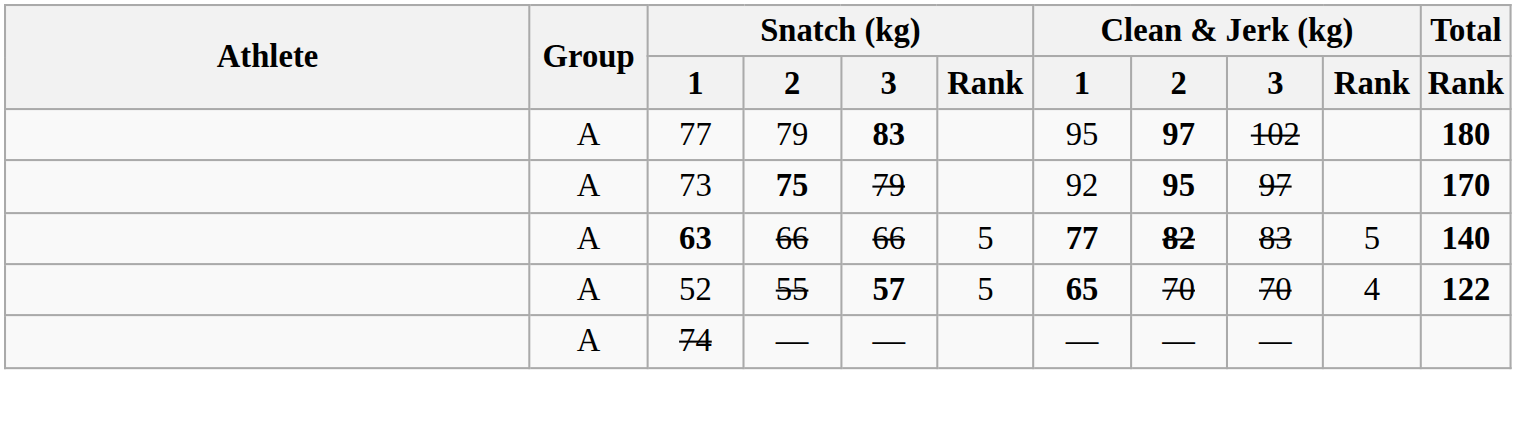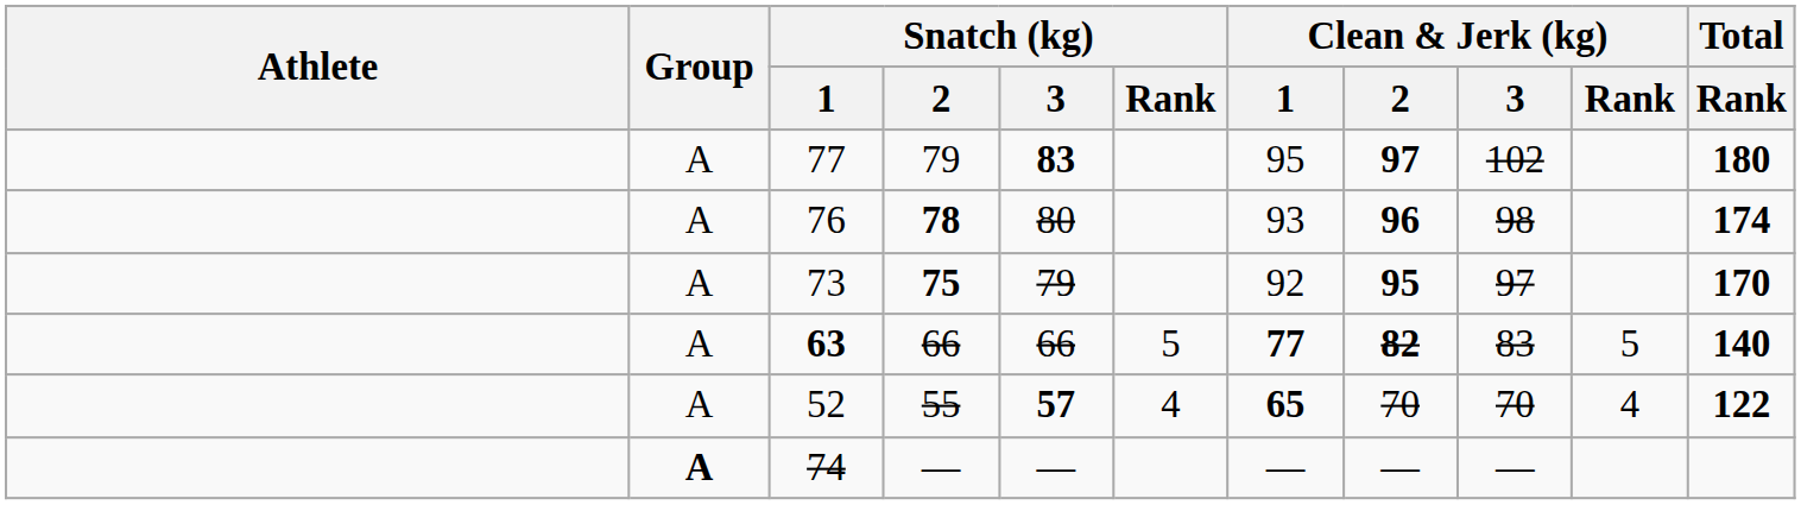+ row: A | 76 | 78 | 80 | 93 | 96 | 98 | 174
52 | Snatch (kg) / Rank: 5 -> 4
74 | Group: normal -> bold
